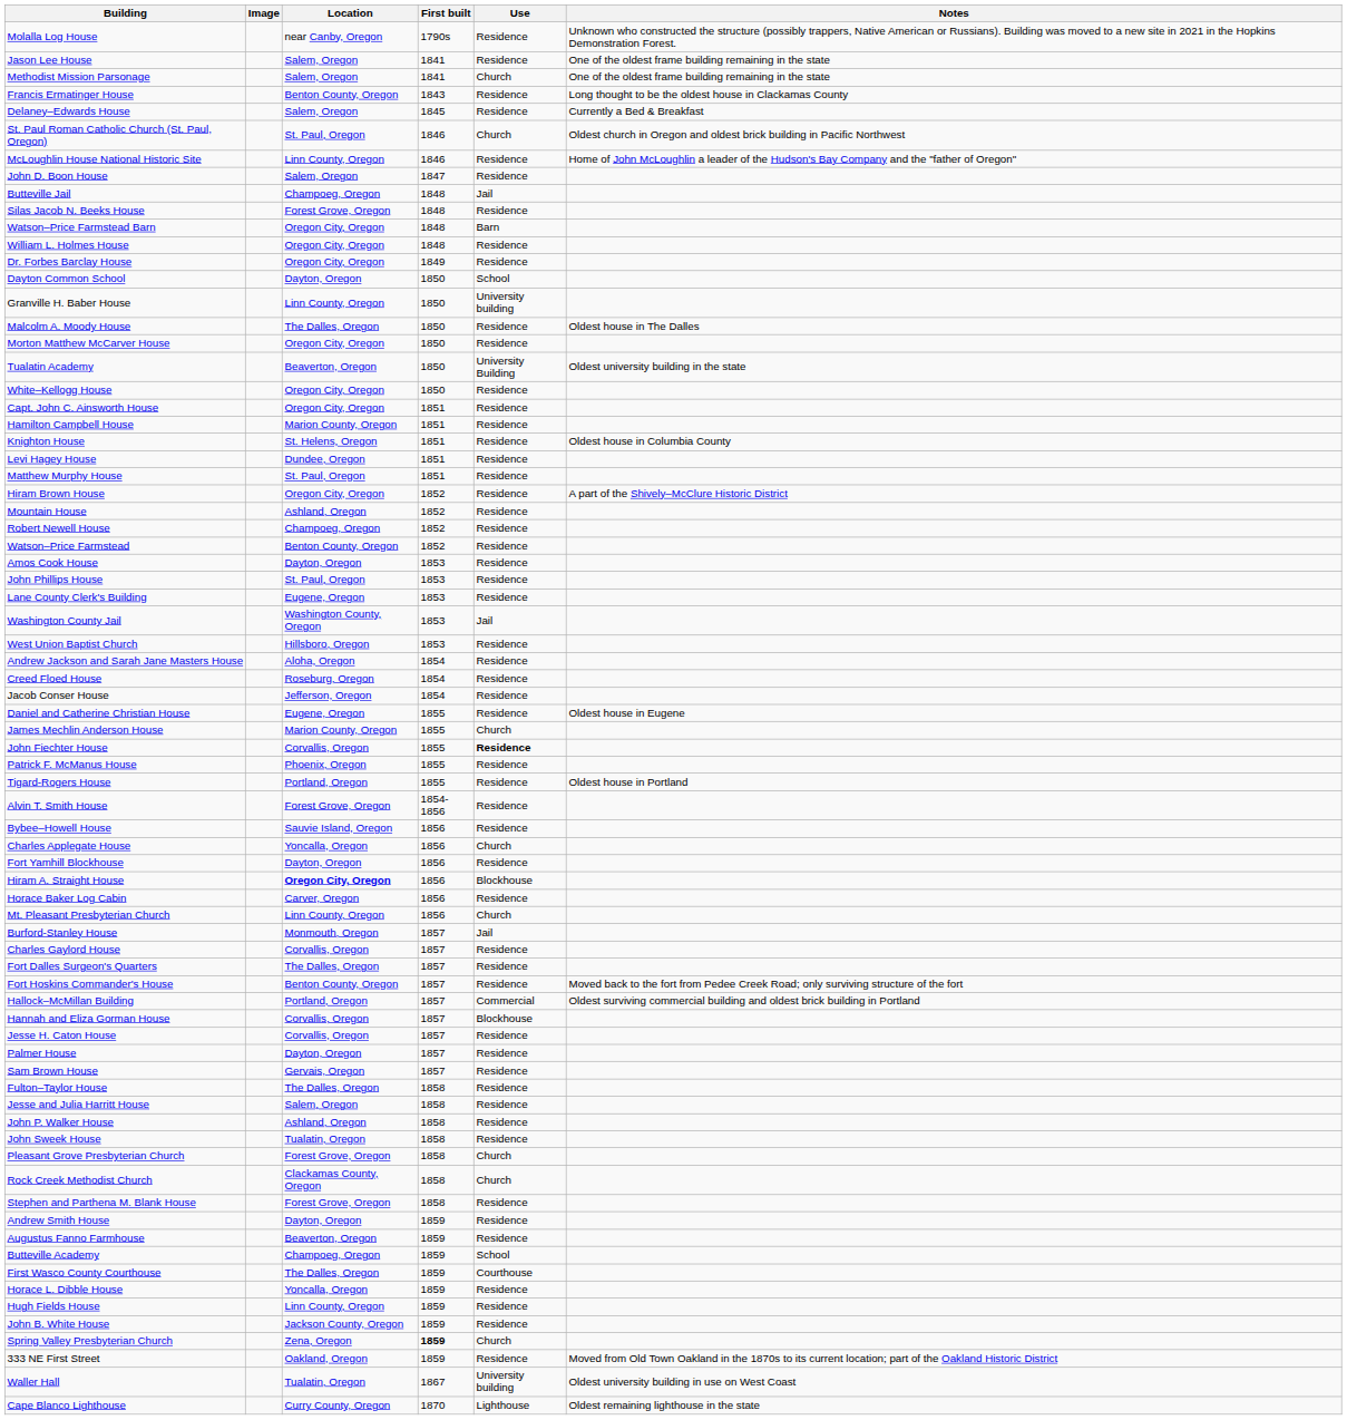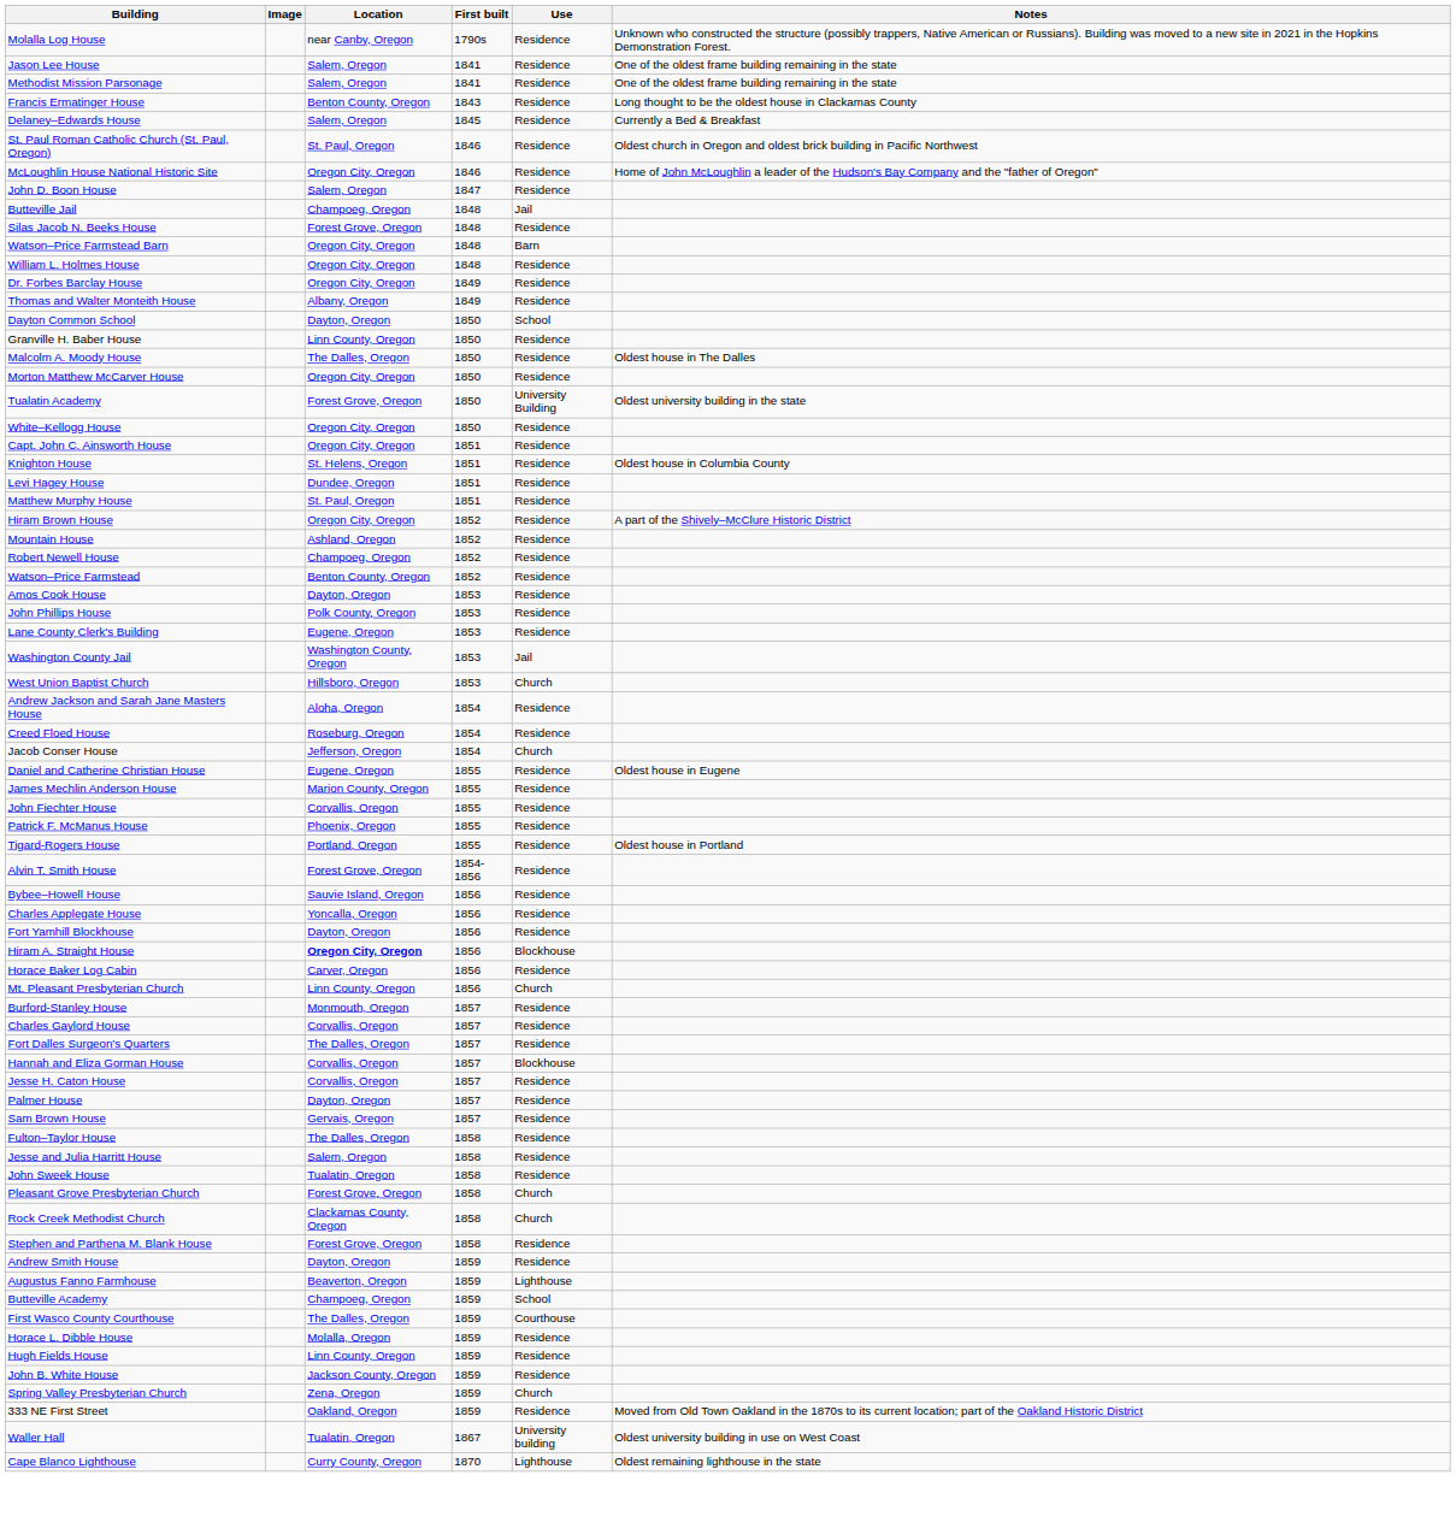Methodist Mission Parsonage | Use: Church -> Residence
St. Paul Roman Catholic Church (St. Paul, Oregon) | Use: Church -> Residence
McLoughlin House National Historic Site | Location: Linn County, Oregon -> Oregon City, Oregon
+ row: Thomas and Walter Monteith House | Albany, Oregon | 1849 | Residence
Granville H. Baber House | Use: University building -> Residence
Tualatin Academy | Location: Beaverton, Oregon -> Forest Grove, Oregon
- row: Hamilton Campbell House | Marion County, Oregon | 1851 | Residence
John Phillips House | Location: St. Paul, Oregon -> Polk County, Oregon
West Union Baptist Church | Use: Residence -> Church
Jacob Conser House | Use: Residence -> Church
James Mechlin Anderson House | Use: Church -> Residence
John Fiechter House | Use: bold -> normal
Charles Applegate House | Use: Church -> Residence
Burford-Stanley House | Use: Jail -> Residence
- row: Fort Hoskins Commander's House | Benton County, Oregon | 1857 | Residence | Moved back to the fort from Pedee Creek Road; only surviving structure of the fort
- row: Hallock–McMillan Building | Portland, Oregon | 1857 | Commercial | Oldest surviving commercial building and oldest brick building in Portland
- row: John P. Walker House | Ashland, Oregon | 1858 | Residence
Augustus Fanno Farmhouse | Use: Residence -> Lighthouse
Horace L. Dibble House | Location: Yoncalla, Oregon -> Molalla, Oregon
Spring Valley Presbyterian Church | First built: bold -> normal
